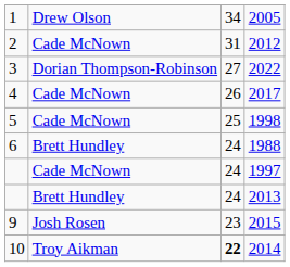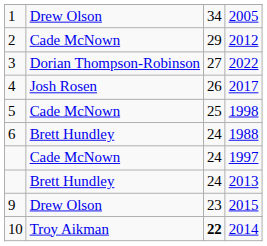2012 | column 3: 31 -> 29
2017 | column 2: Cade McNown -> Josh Rosen
2015 | column 2: Josh Rosen -> Drew Olson
